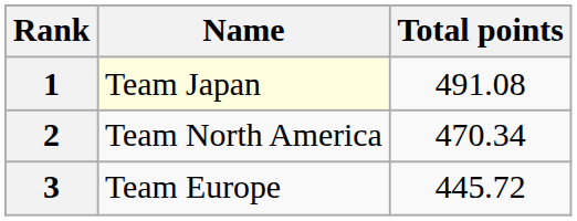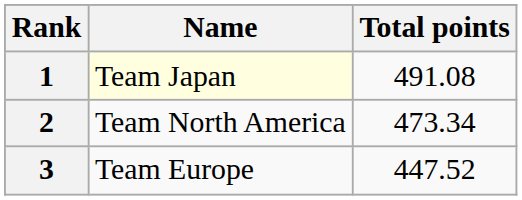2 | Total points: 470.34 -> 473.34
3 | Total points: 445.72 -> 447.52
